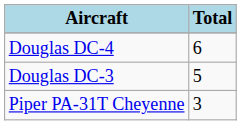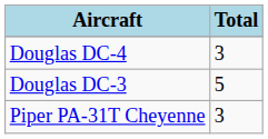Douglas DC-4 | Total: 6 -> 3
